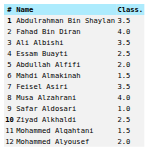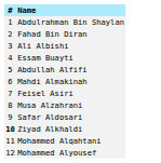- column: Class. | 3.5 | 4.0 | 3.5 | 2.5 | 2.0 | 1.5 | 3.5 | 4.0 | 1.0 | 2.5 | 1.5 | 2.0
Abdulrahman Bin Shaylan | #: bold -> normal
